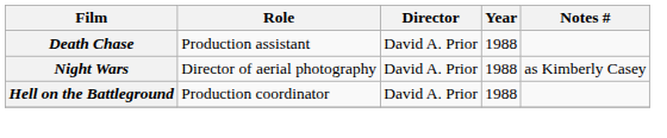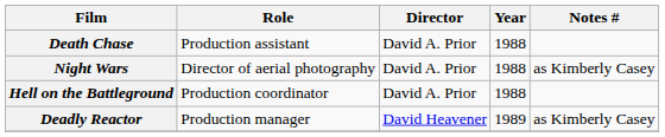+ row: Deadly Reactor | Production manager | David Heavener | 1989 | as Kimberly Casey
